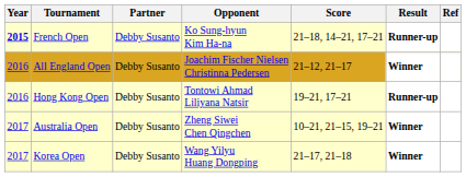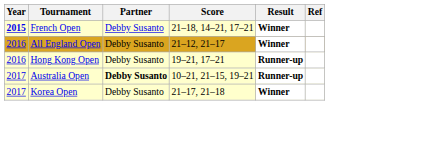- column: Opponent | Ko Sung-hyun Kim Ha-na | Joachim Fischer Nielsen Christinna Pedersen | Tontowi Ahmad Liliyana Natsir | Zheng Siwei Chen Qingchen | Wang Yilyu Huang Dongping
French Open | Result: Runner-up -> Winner
Australia Open | Partner: normal -> bold
Australia Open | Result: Winner -> Runner-up
